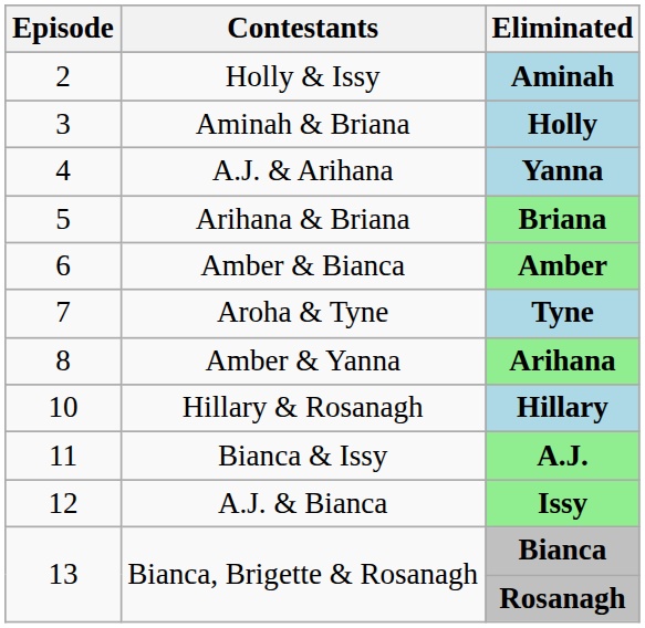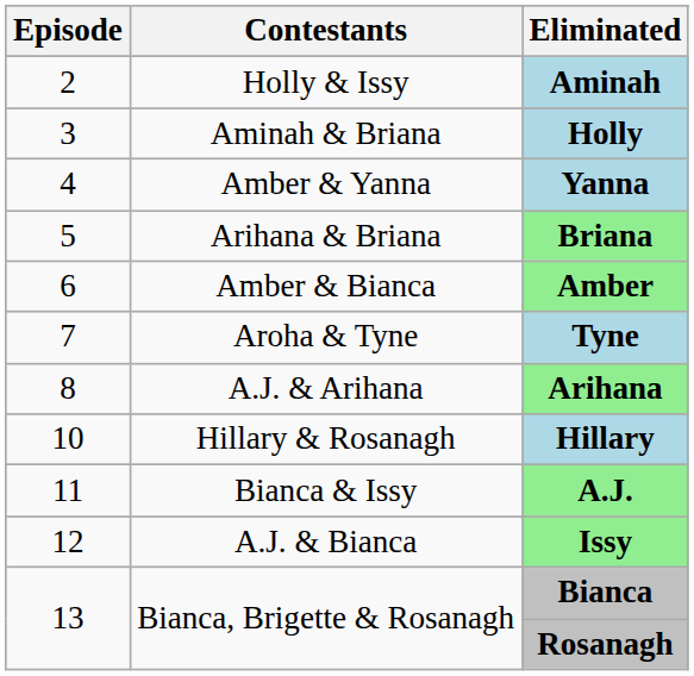Yanna | Contestants: A.J. & Arihana -> Amber & Yanna
Arihana | Contestants: Amber & Yanna -> A.J. & Arihana
